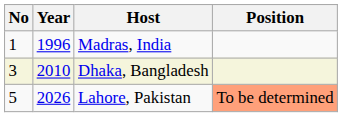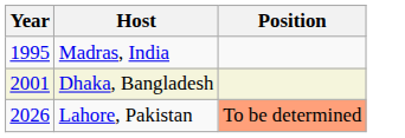- column: No | 1 | 3 | 5
Madras, India | Year: 1996 -> 1995
Dhaka, Bangladesh | Year: 2010 -> 2001
